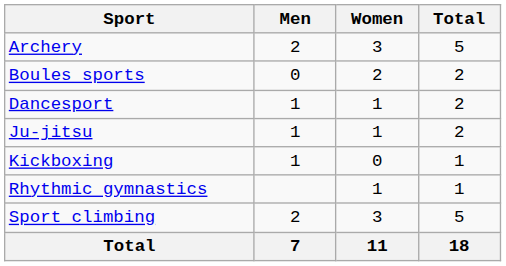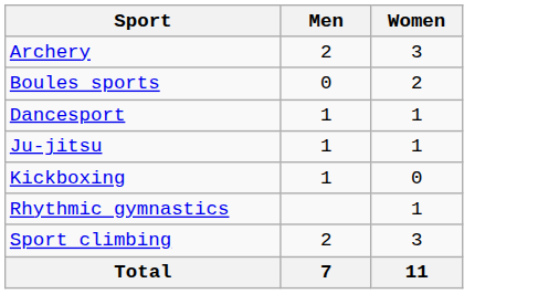- column: Total | 5 | 2 | 2 | 2 | 1 | 1 | 5 | 18
